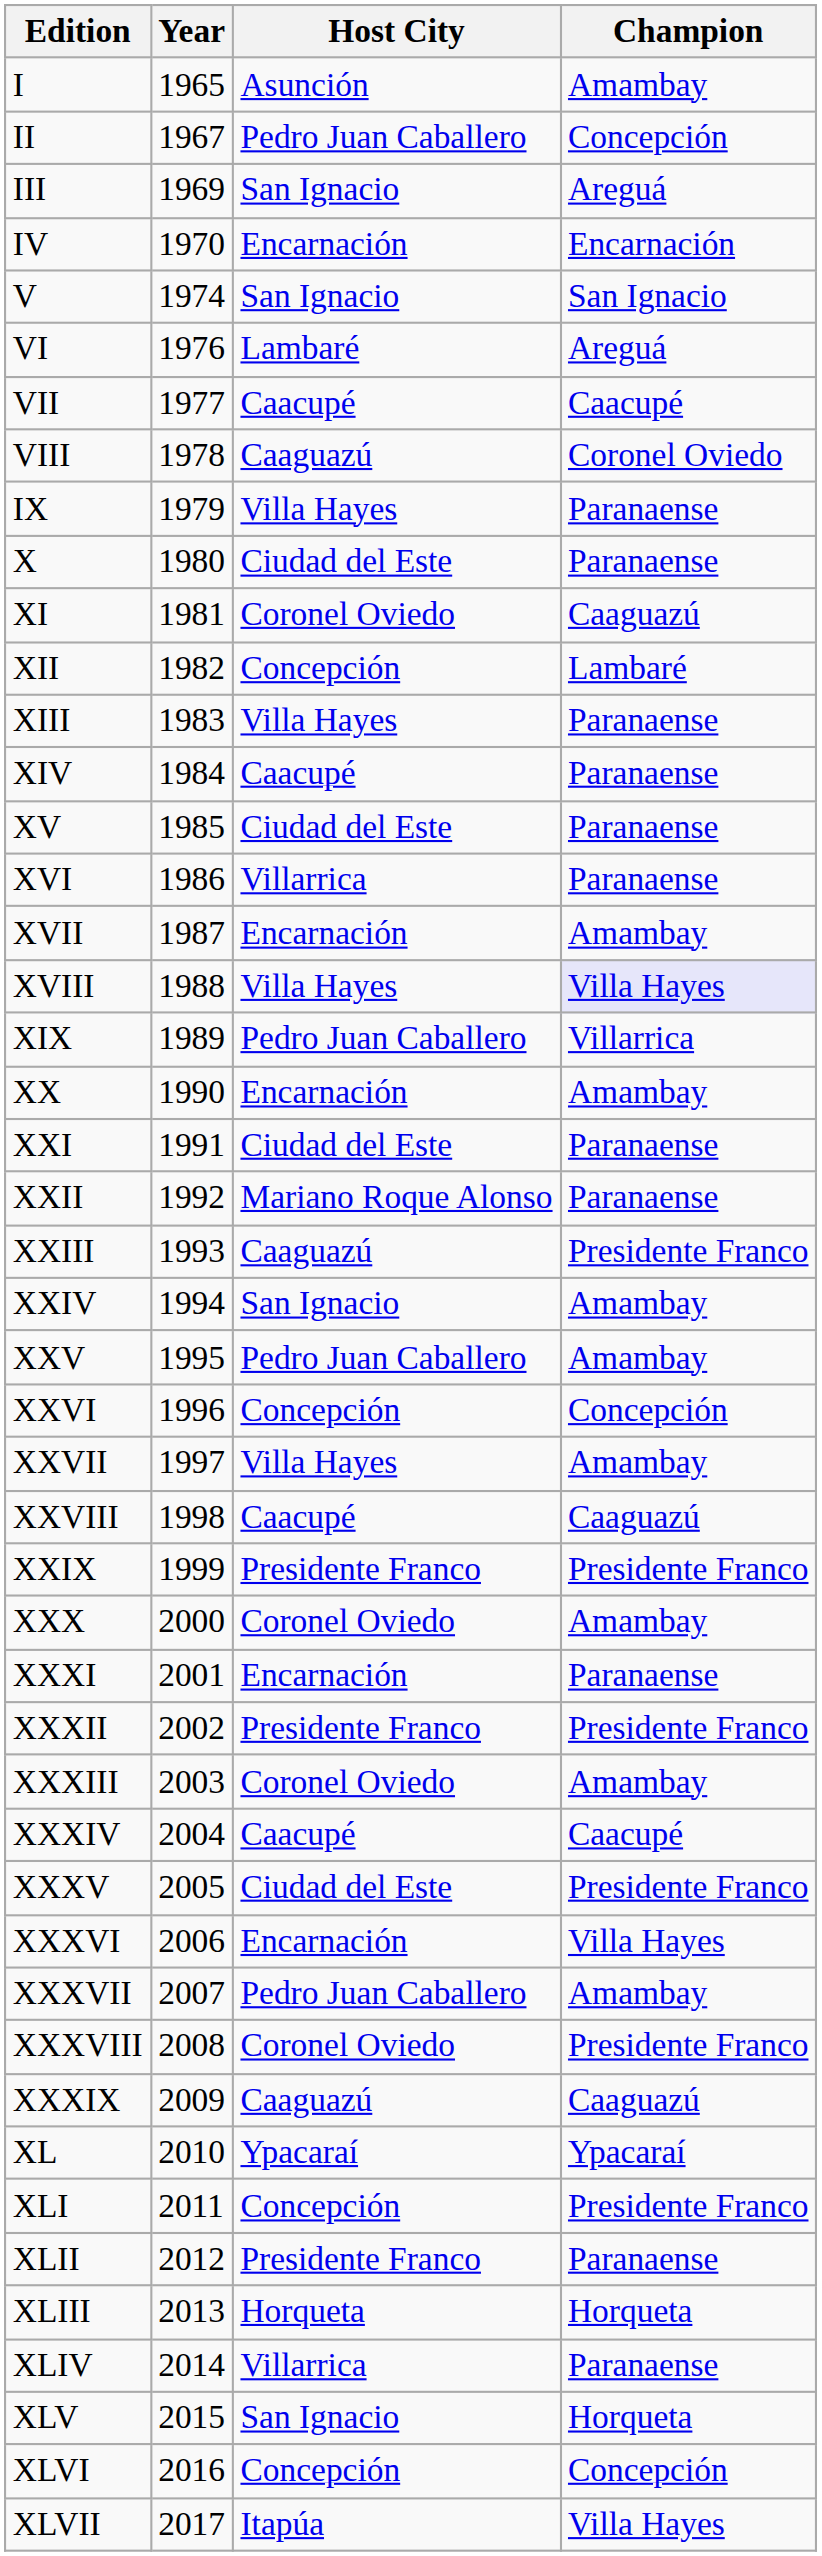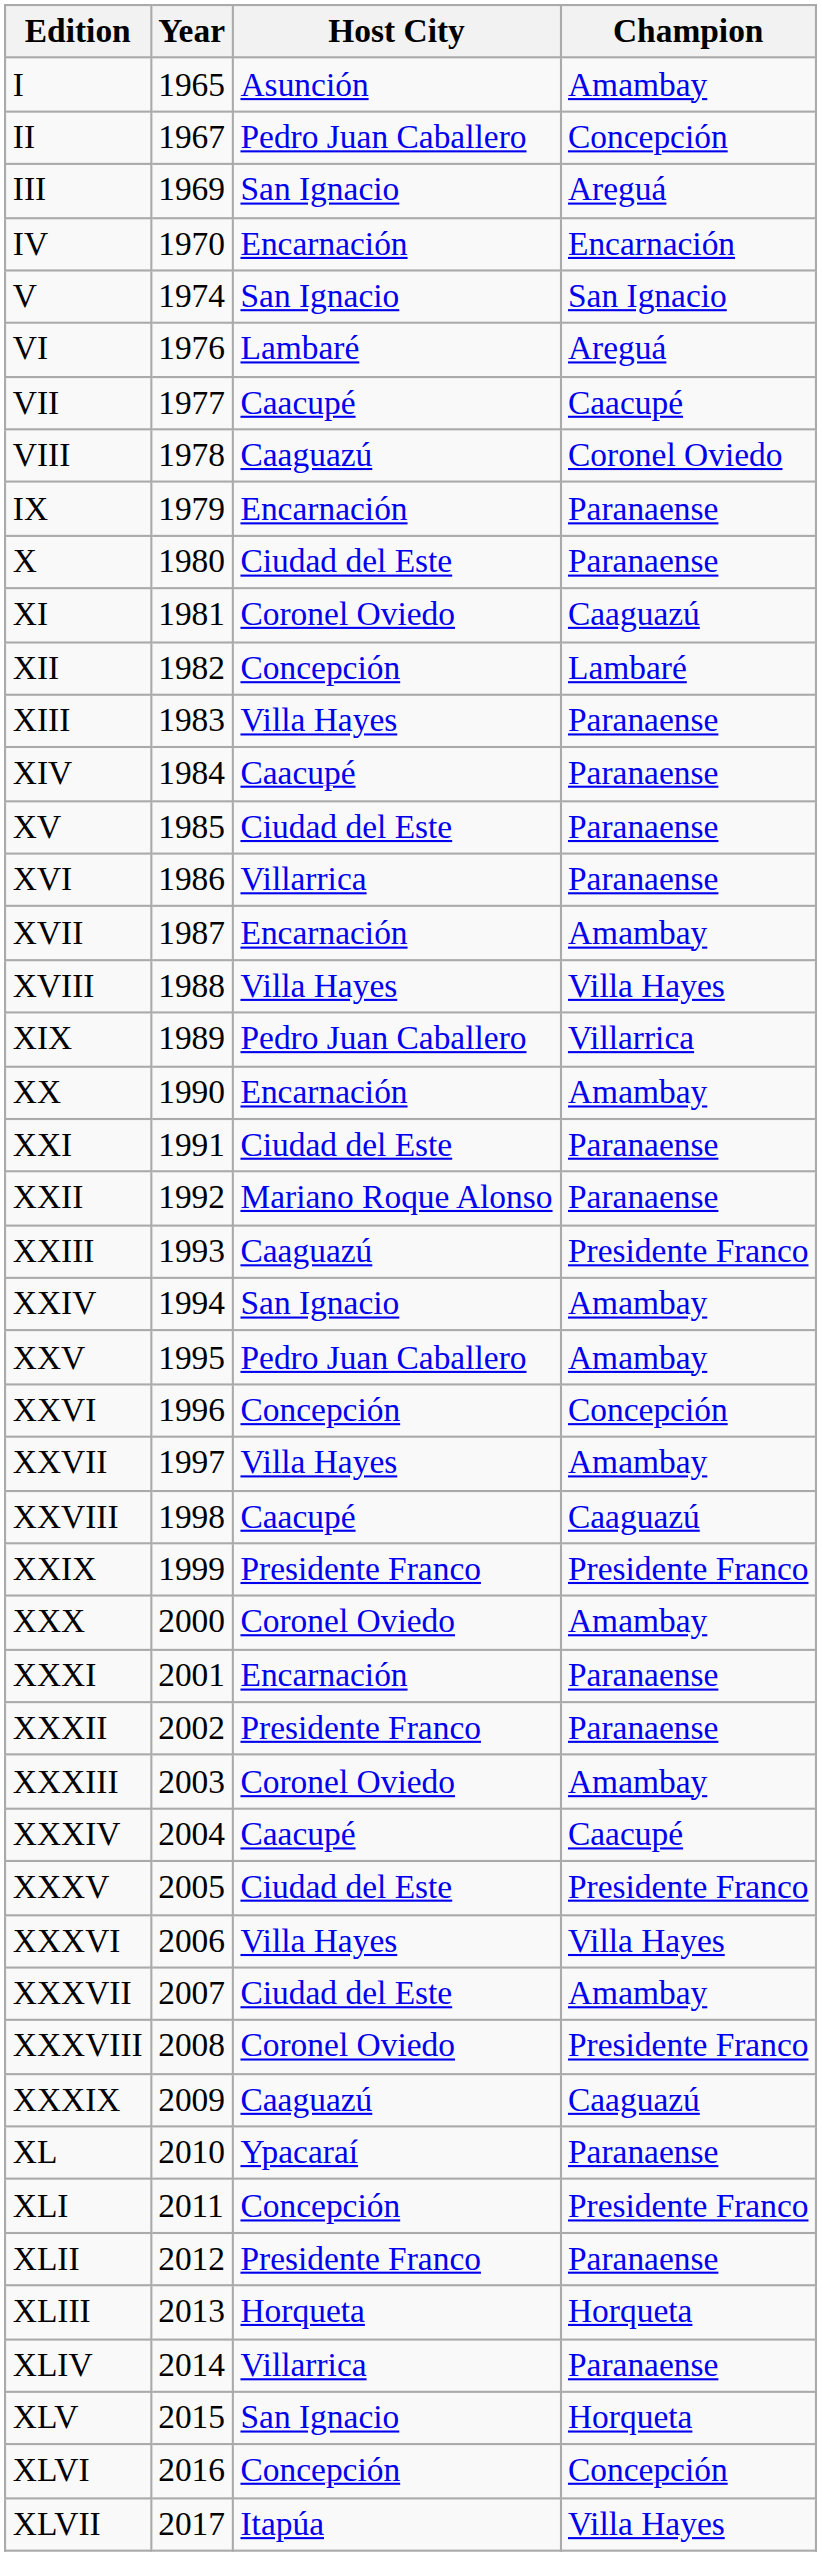IX | Host City: Villa Hayes -> Encarnación
XVIII | Champion: lavender background -> no background
XXXII | Champion: Presidente Franco -> Paranaense
XXXVI | Host City: Encarnación -> Villa Hayes
XXXVII | Host City: Pedro Juan Caballero -> Ciudad del Este
XL | Champion: Ypacaraí -> Paranaense
